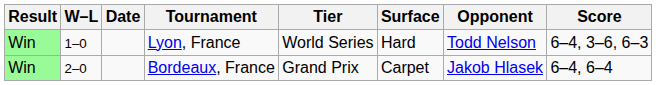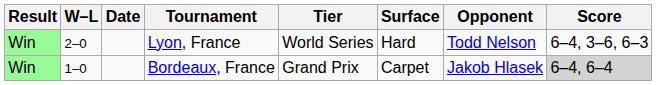Lyon, France | W–L: 1–0 -> 2–0
Bordeaux, France | W–L: 2–0 -> 1–0
Bordeaux, France | Score: no background -> lightgrey background
